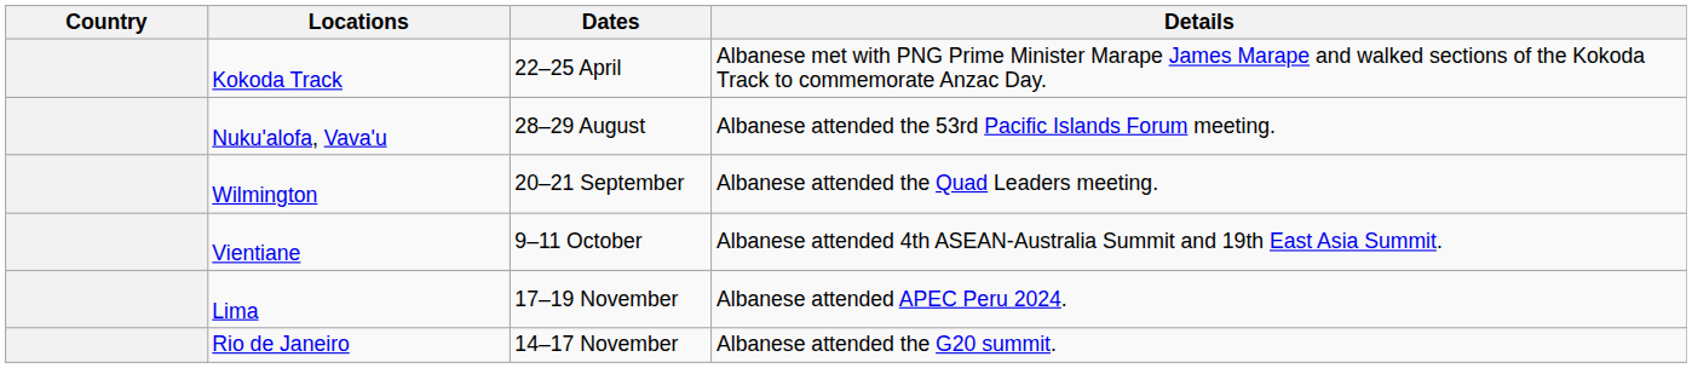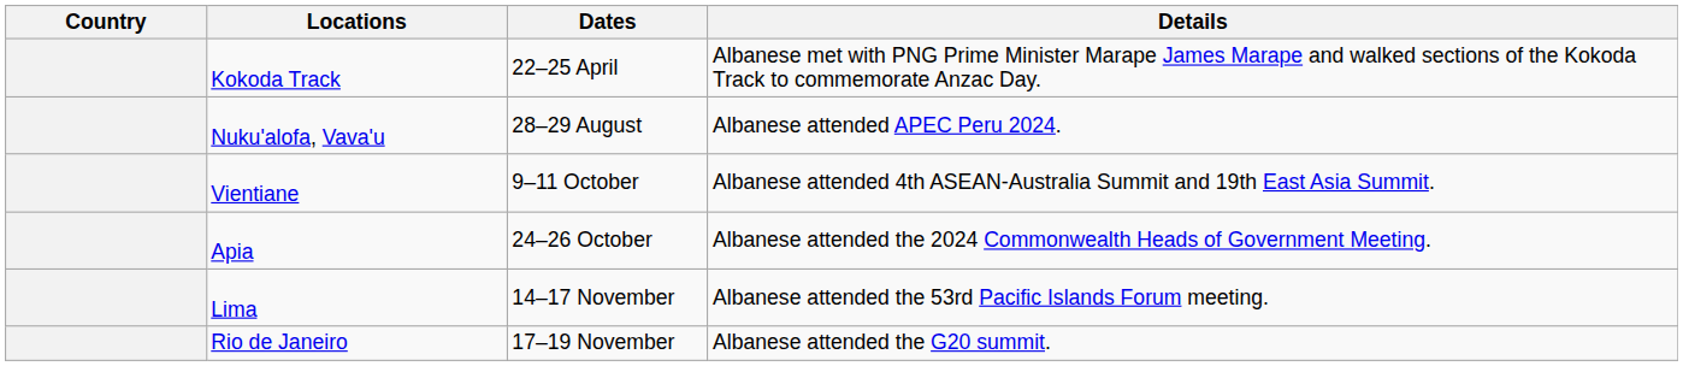Nuku'alofa, Vava'u | Details: Albanese attended the 53rd Pacific Islands Forum meeting. -> Albanese attended APEC Peru 2024.
- row: Wilmington | 20–21 September | Albanese attended the Quad Leaders meeting.
+ row: Apia | 24–26 October | Albanese attended the 2024 Commonwealth Heads of Government Meeting.
Lima | Dates: 17–19 November -> 14–17 November
Lima | Details: Albanese attended APEC Peru 2024. -> Albanese attended the 53rd Pacific Islands Forum meeting.
Rio de Janeiro | Dates: 14–17 November -> 17–19 November
